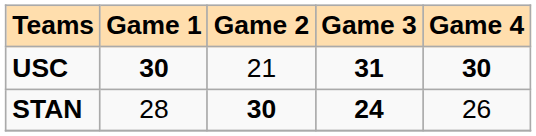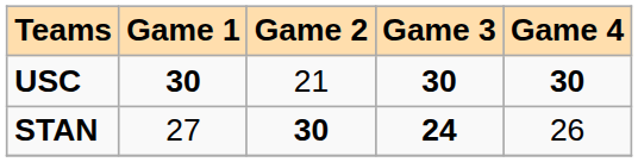USC | Game 3: 31 -> 30
STAN | Game 1: 28 -> 27
